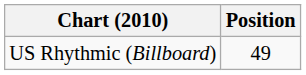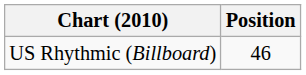US Rhythmic (Billboard) | Position: 49 -> 46
